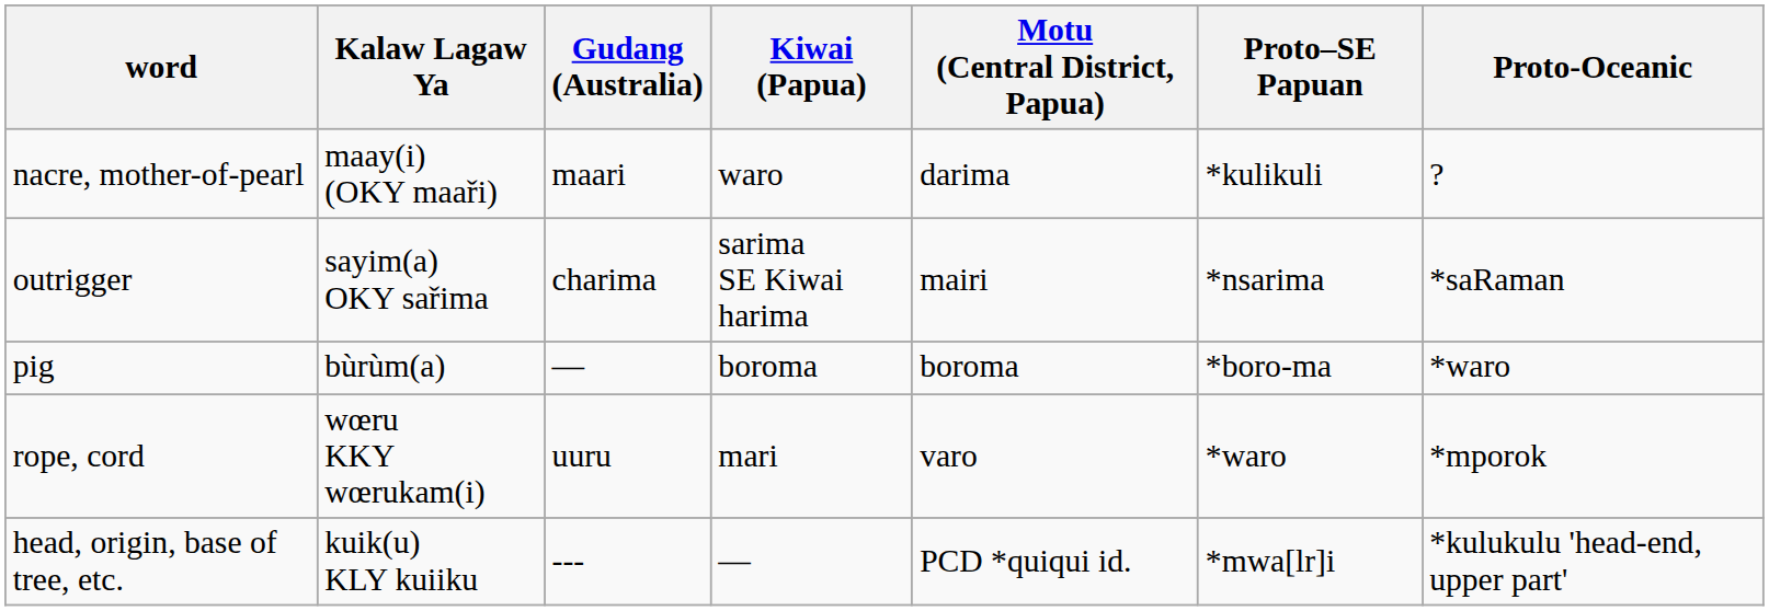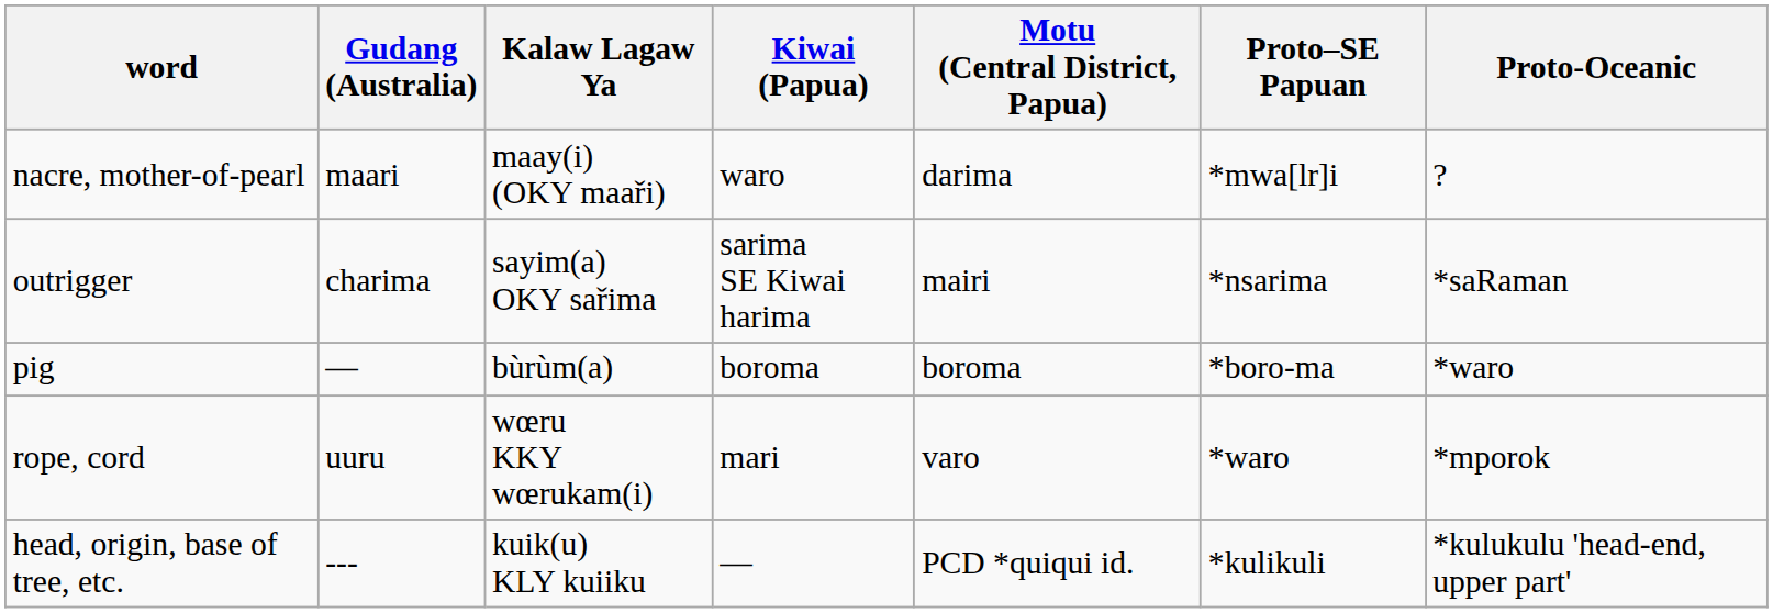columns swapped: Kalaw Lagaw Ya <-> Gudang (Australia)
nacre, mother-of-pearl | Proto–SE Papuan: *kulikuli -> *mwa[lr]i
head, origin, base of tree, etc. | Proto–SE Papuan: *mwa[lr]i -> *kulikuli
